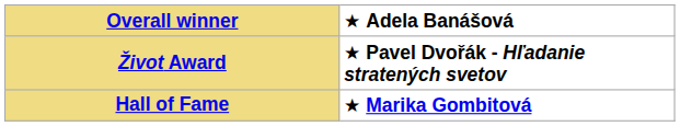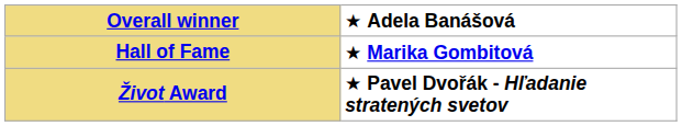rows swapped: Hall of Fame <-> Život Award
